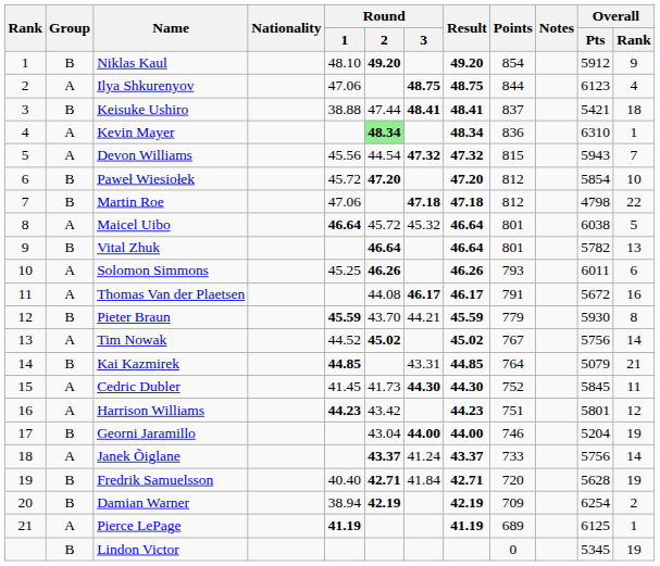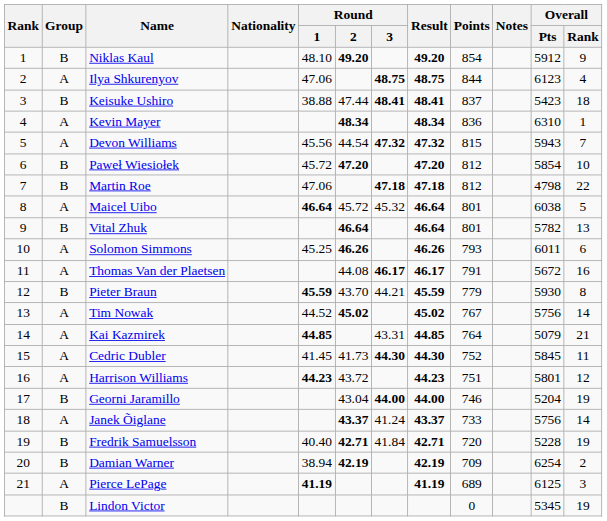Keisuke Ushiro | Overall / Pts: 5421 -> 5423
Kevin Mayer | Round / 2: lightgreen background -> no background
Kai Kazmirek | Group: B -> A
Harrison Williams | Round / 2: 43.42 -> 43.72
Fredrik Samuelsson | Overall / Pts: 5628 -> 5228
Pierce LePage | Overall / Rank: 1 -> 3
